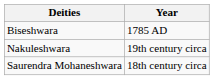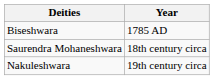rows swapped: Nakuleshwara <-> Saurendra Mohaneshwara
